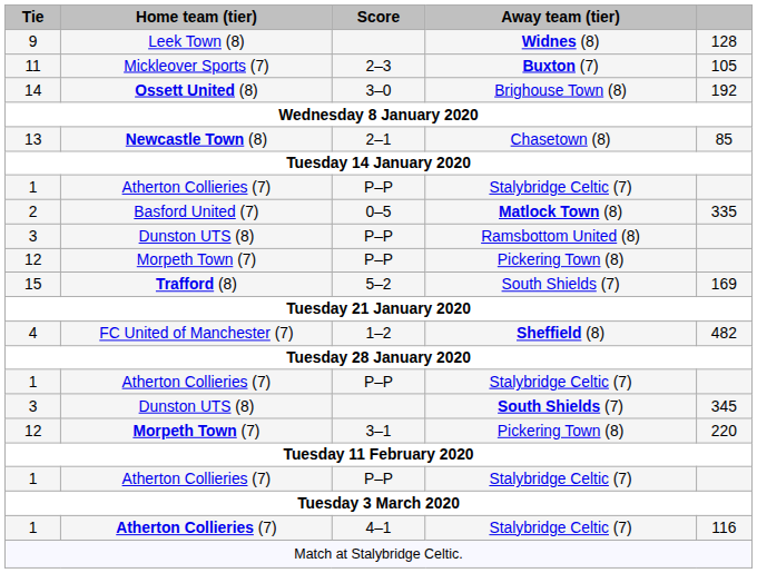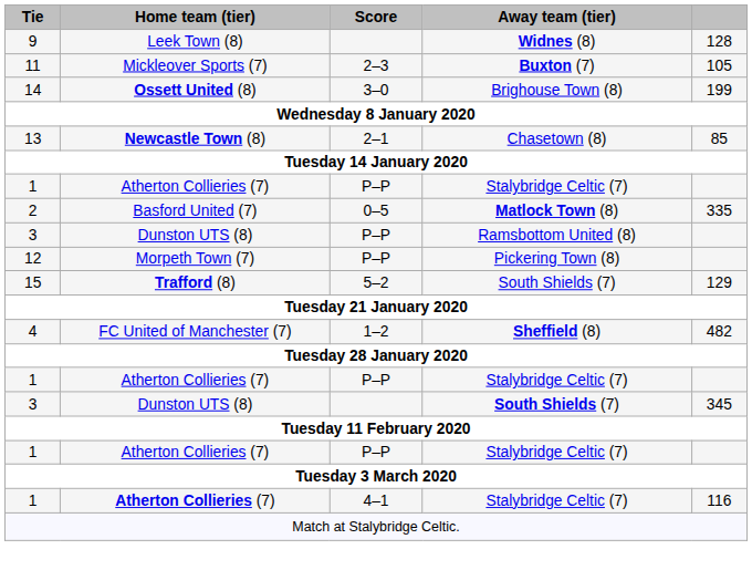14 | column 5: 192 -> 199
15 | column 5: 169 -> 129
- row: 12 | Morpeth Town (7) | 3–1 | Pickering Town (8) | 220
